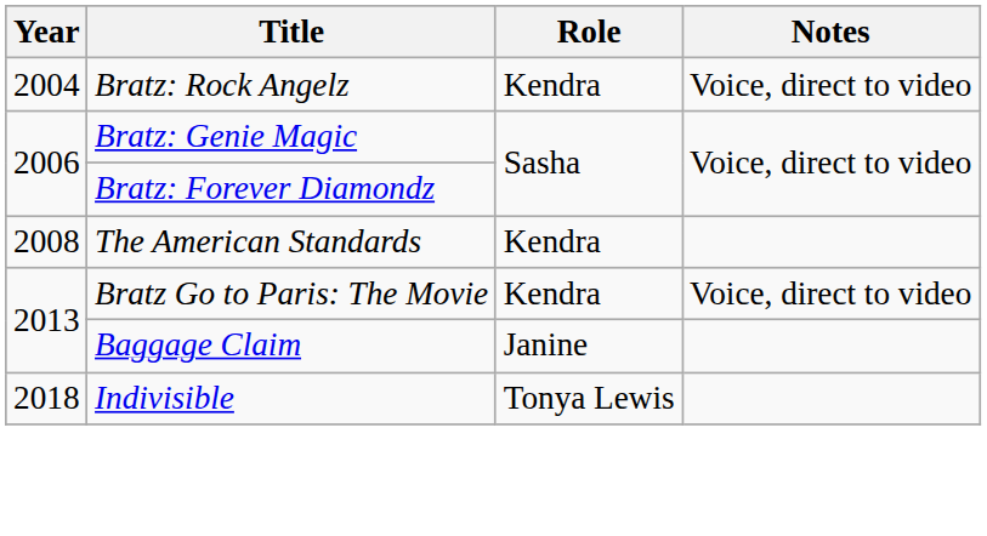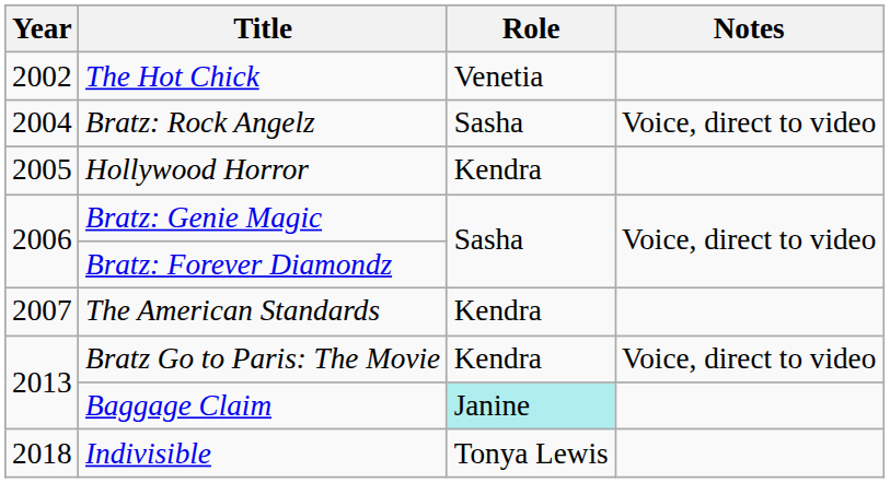+ row: 2002 | The Hot Chick | Venetia
Bratz: Rock Angelz | Role: Kendra -> Sasha
+ row: 2005 | Hollywood Horror | Kendra
The American Standards | Year: 2008 -> 2007
Baggage Claim | Role: no background -> paleturquoise background
